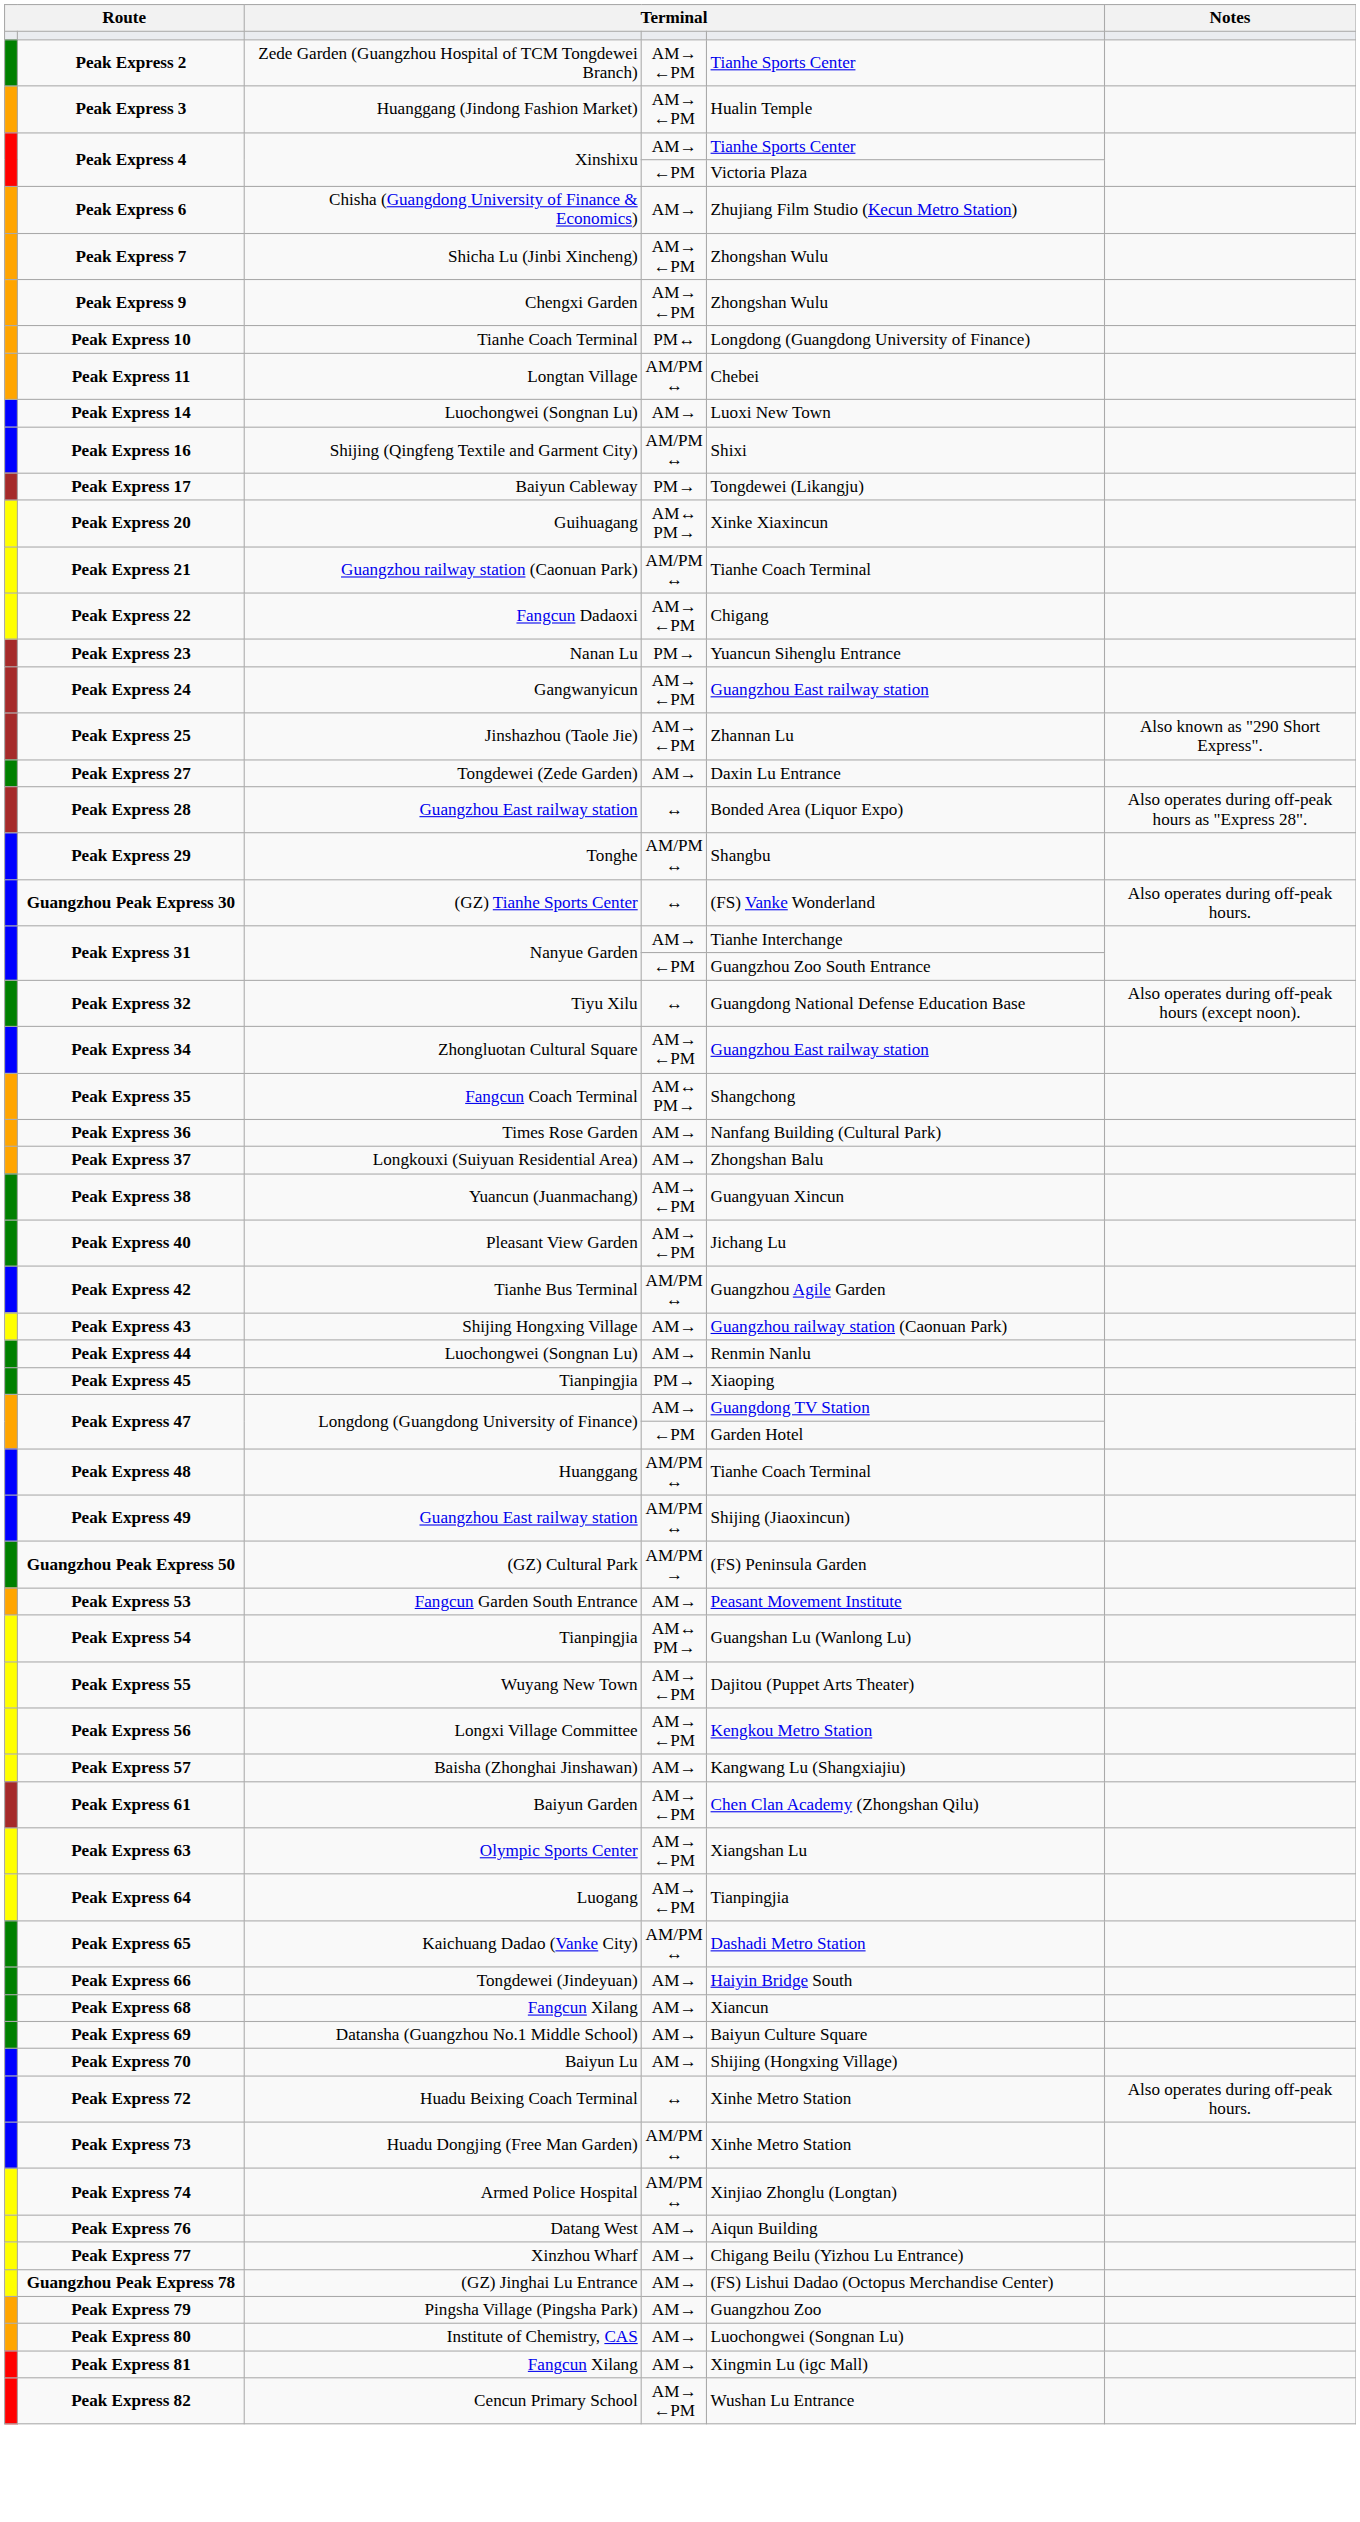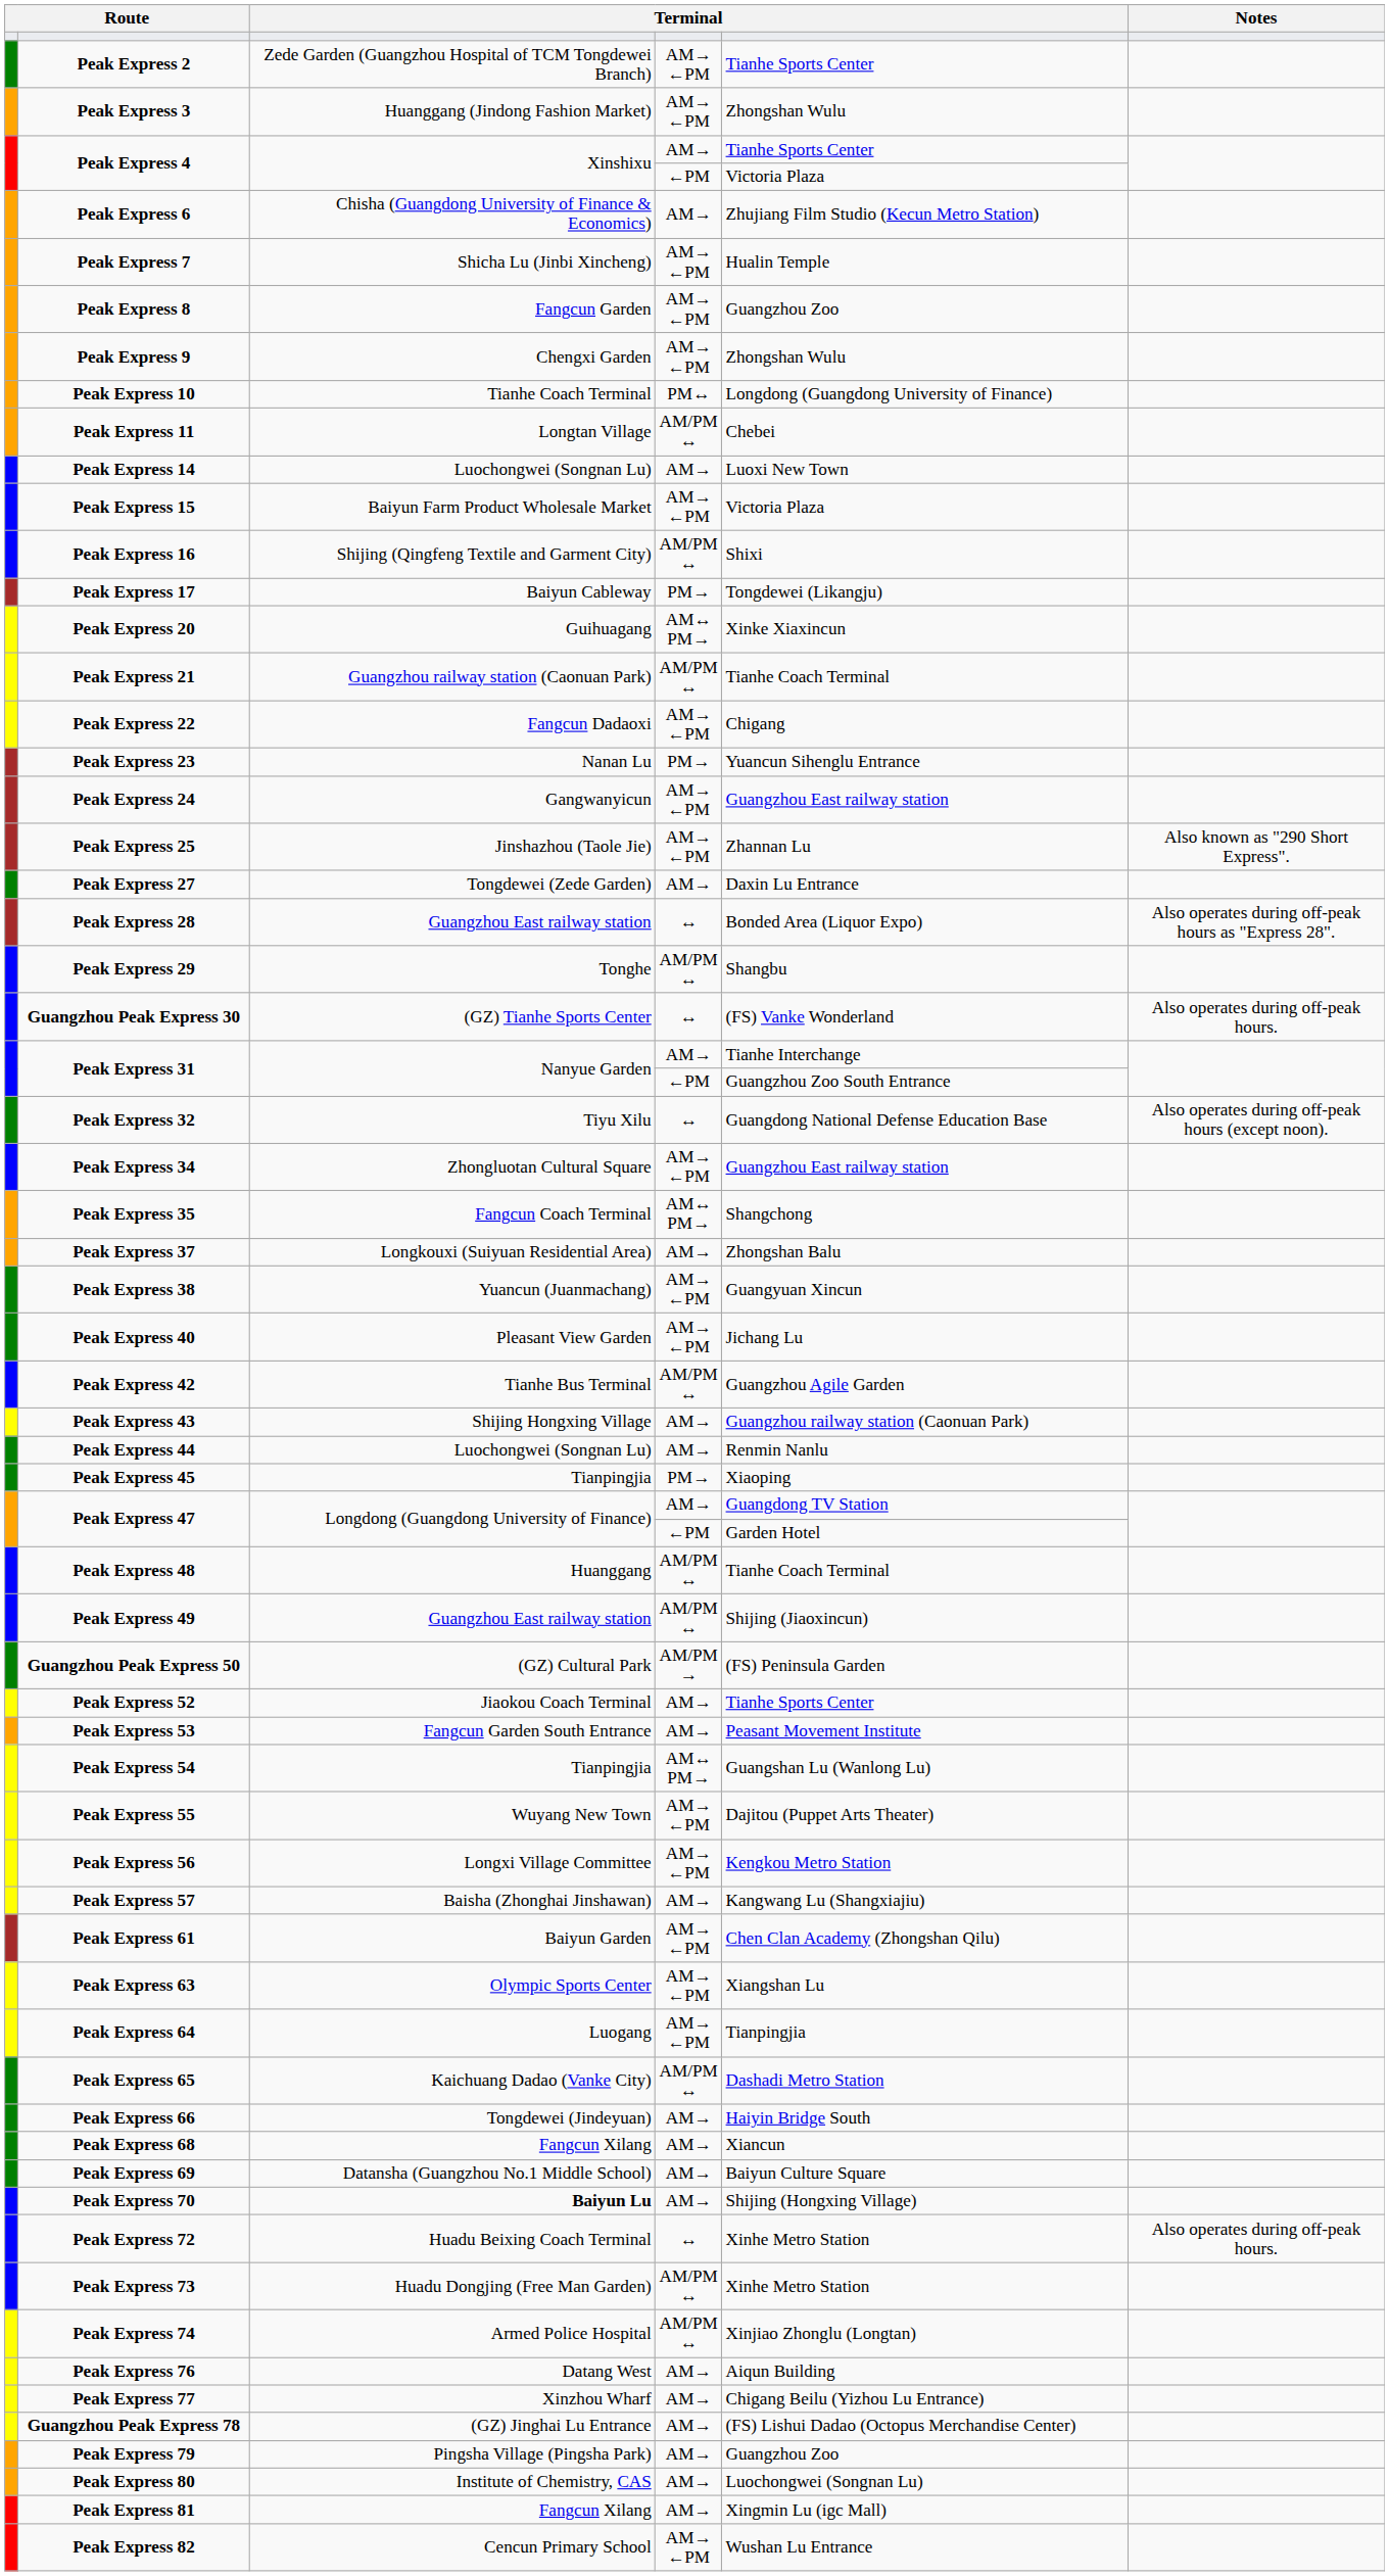Peak Express 3 | column 5: Hualin Temple -> Zhongshan Wulu
Peak Express 7 | column 5: Zhongshan Wulu -> Hualin Temple
+ row: Peak Express 8 | Fangcun Garden | AM→ ←PM | Guangzhou Zoo
+ row: Peak Express 15 | Baiyun Farm Product Wholesale Market | AM→ ←PM | Victoria Plaza
- row: Peak Express 36 | Times Rose Garden | AM→ | Nanfang Building (Cultural Park)
+ row: Peak Express 52 | Jiaokou Coach Terminal | AM→ | Tianhe Sports Center
Peak Express 70 | column 3: normal -> bold
